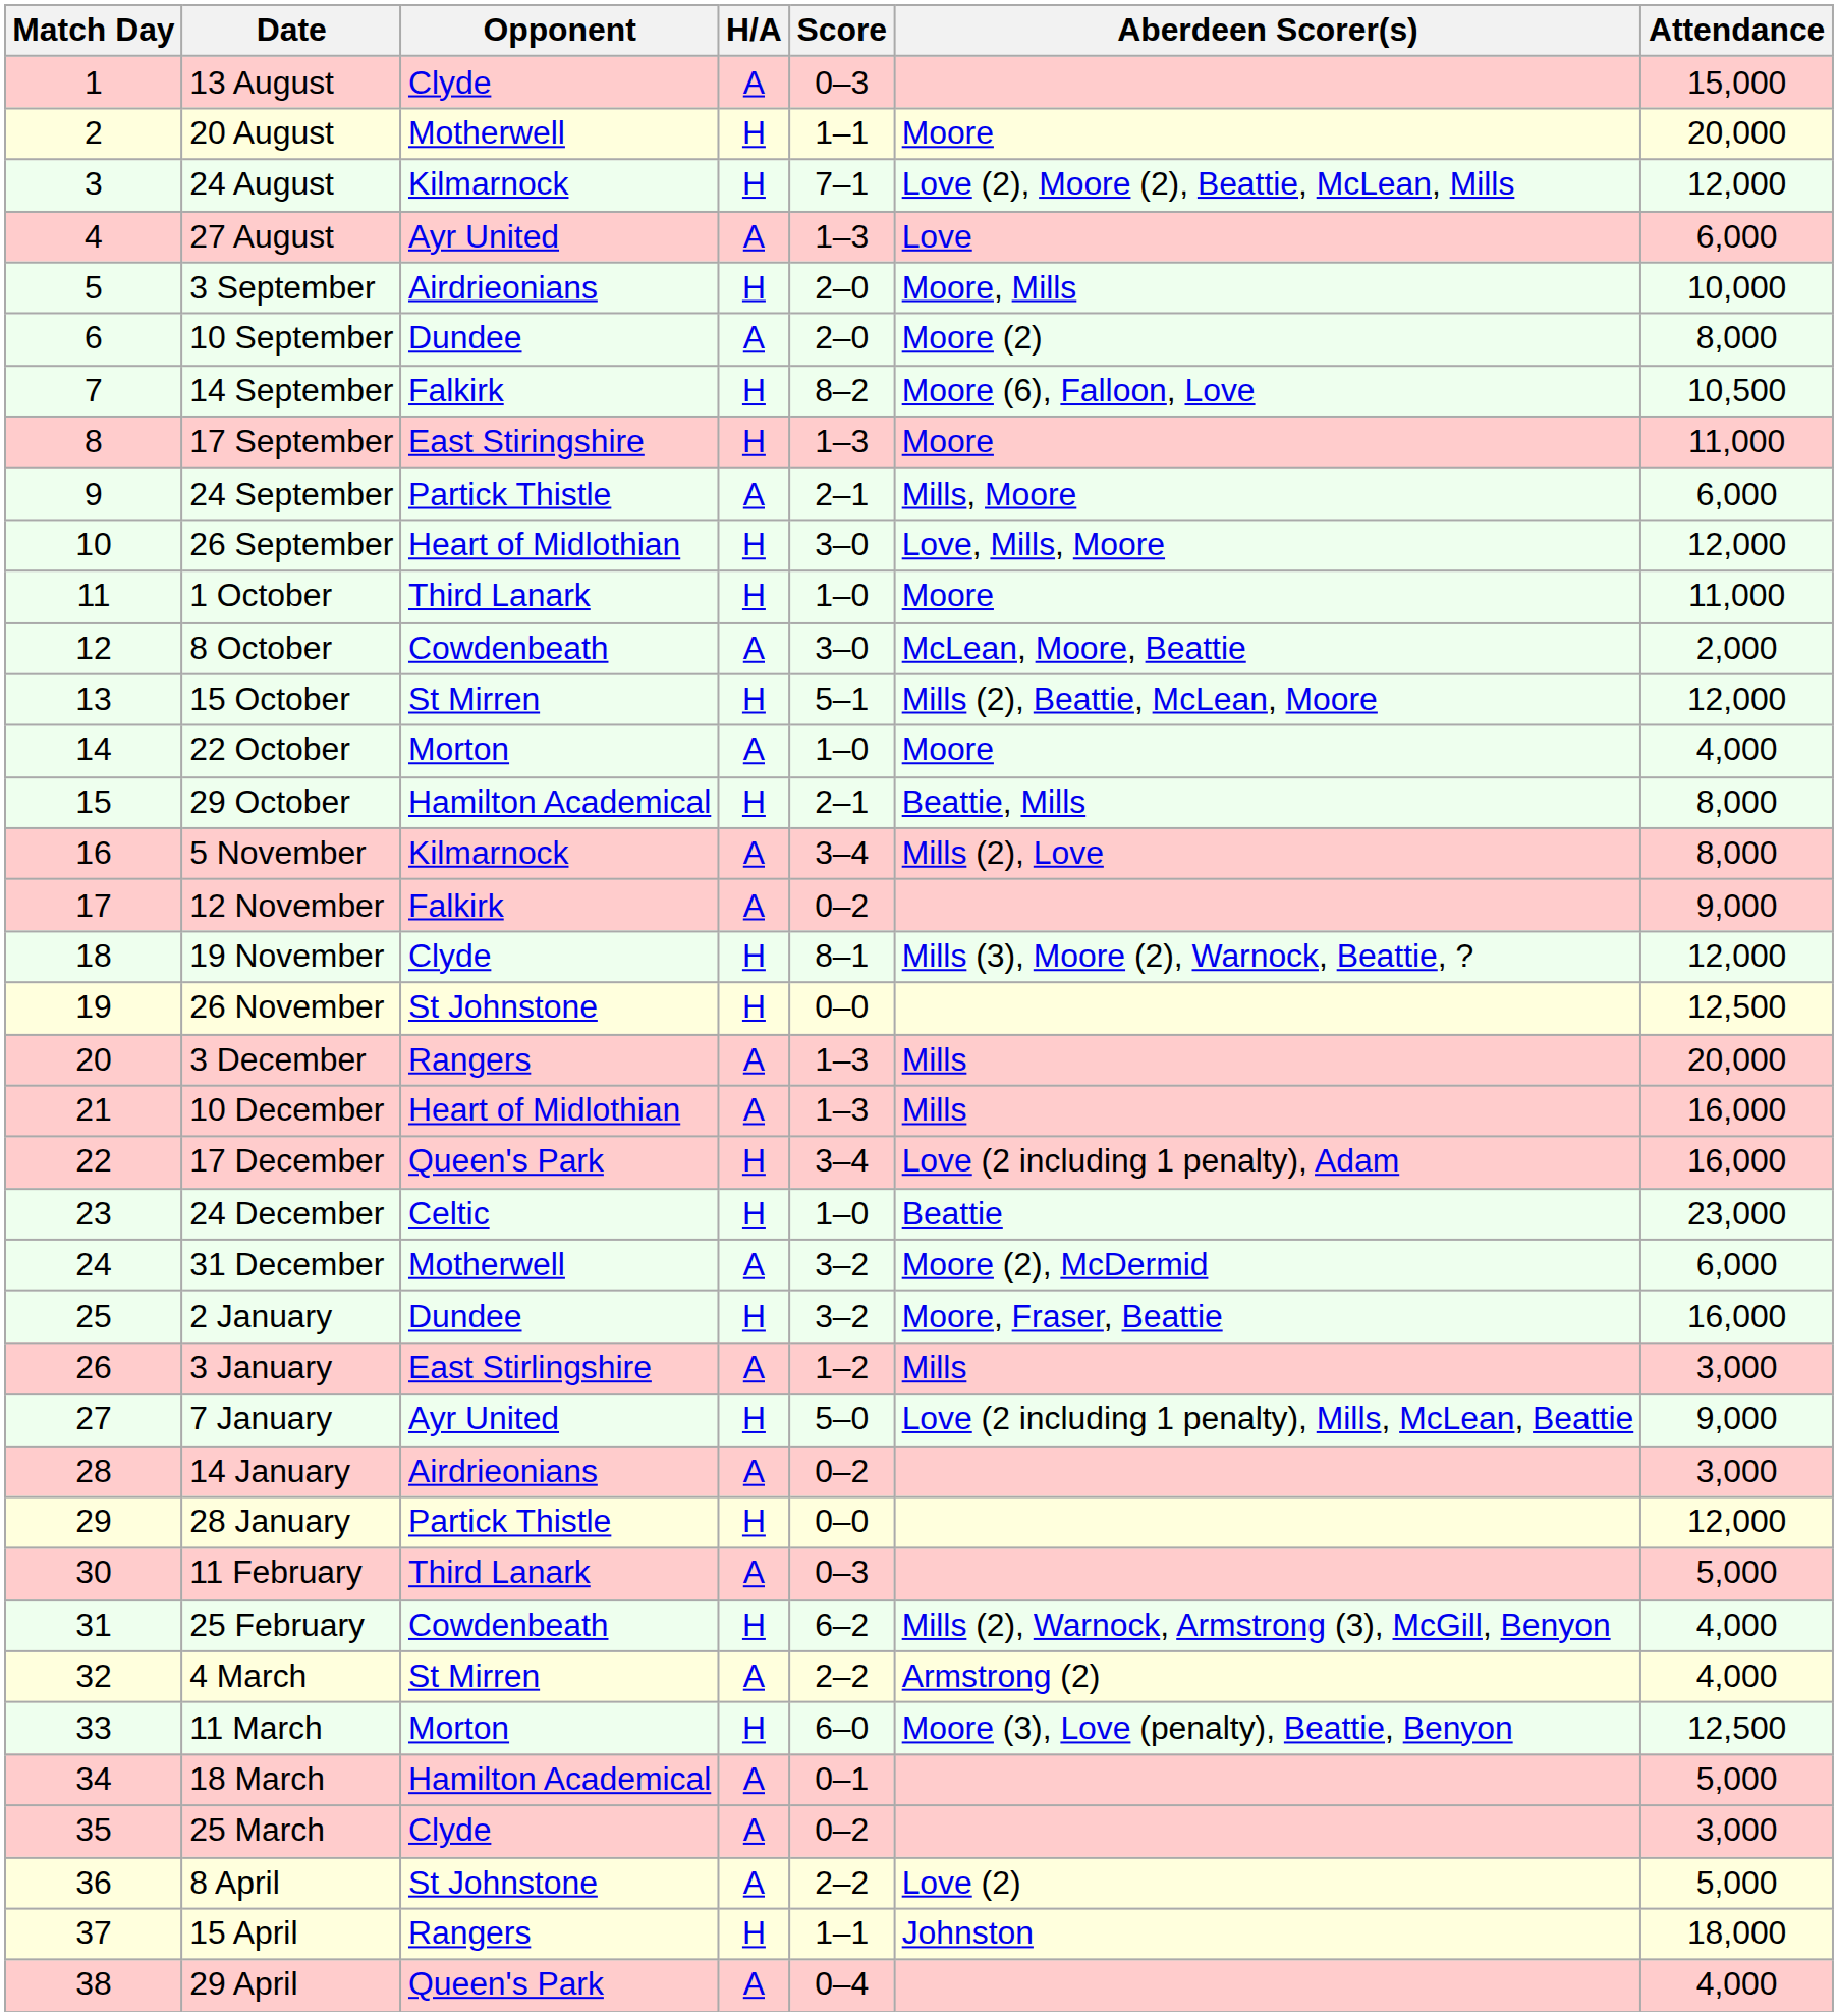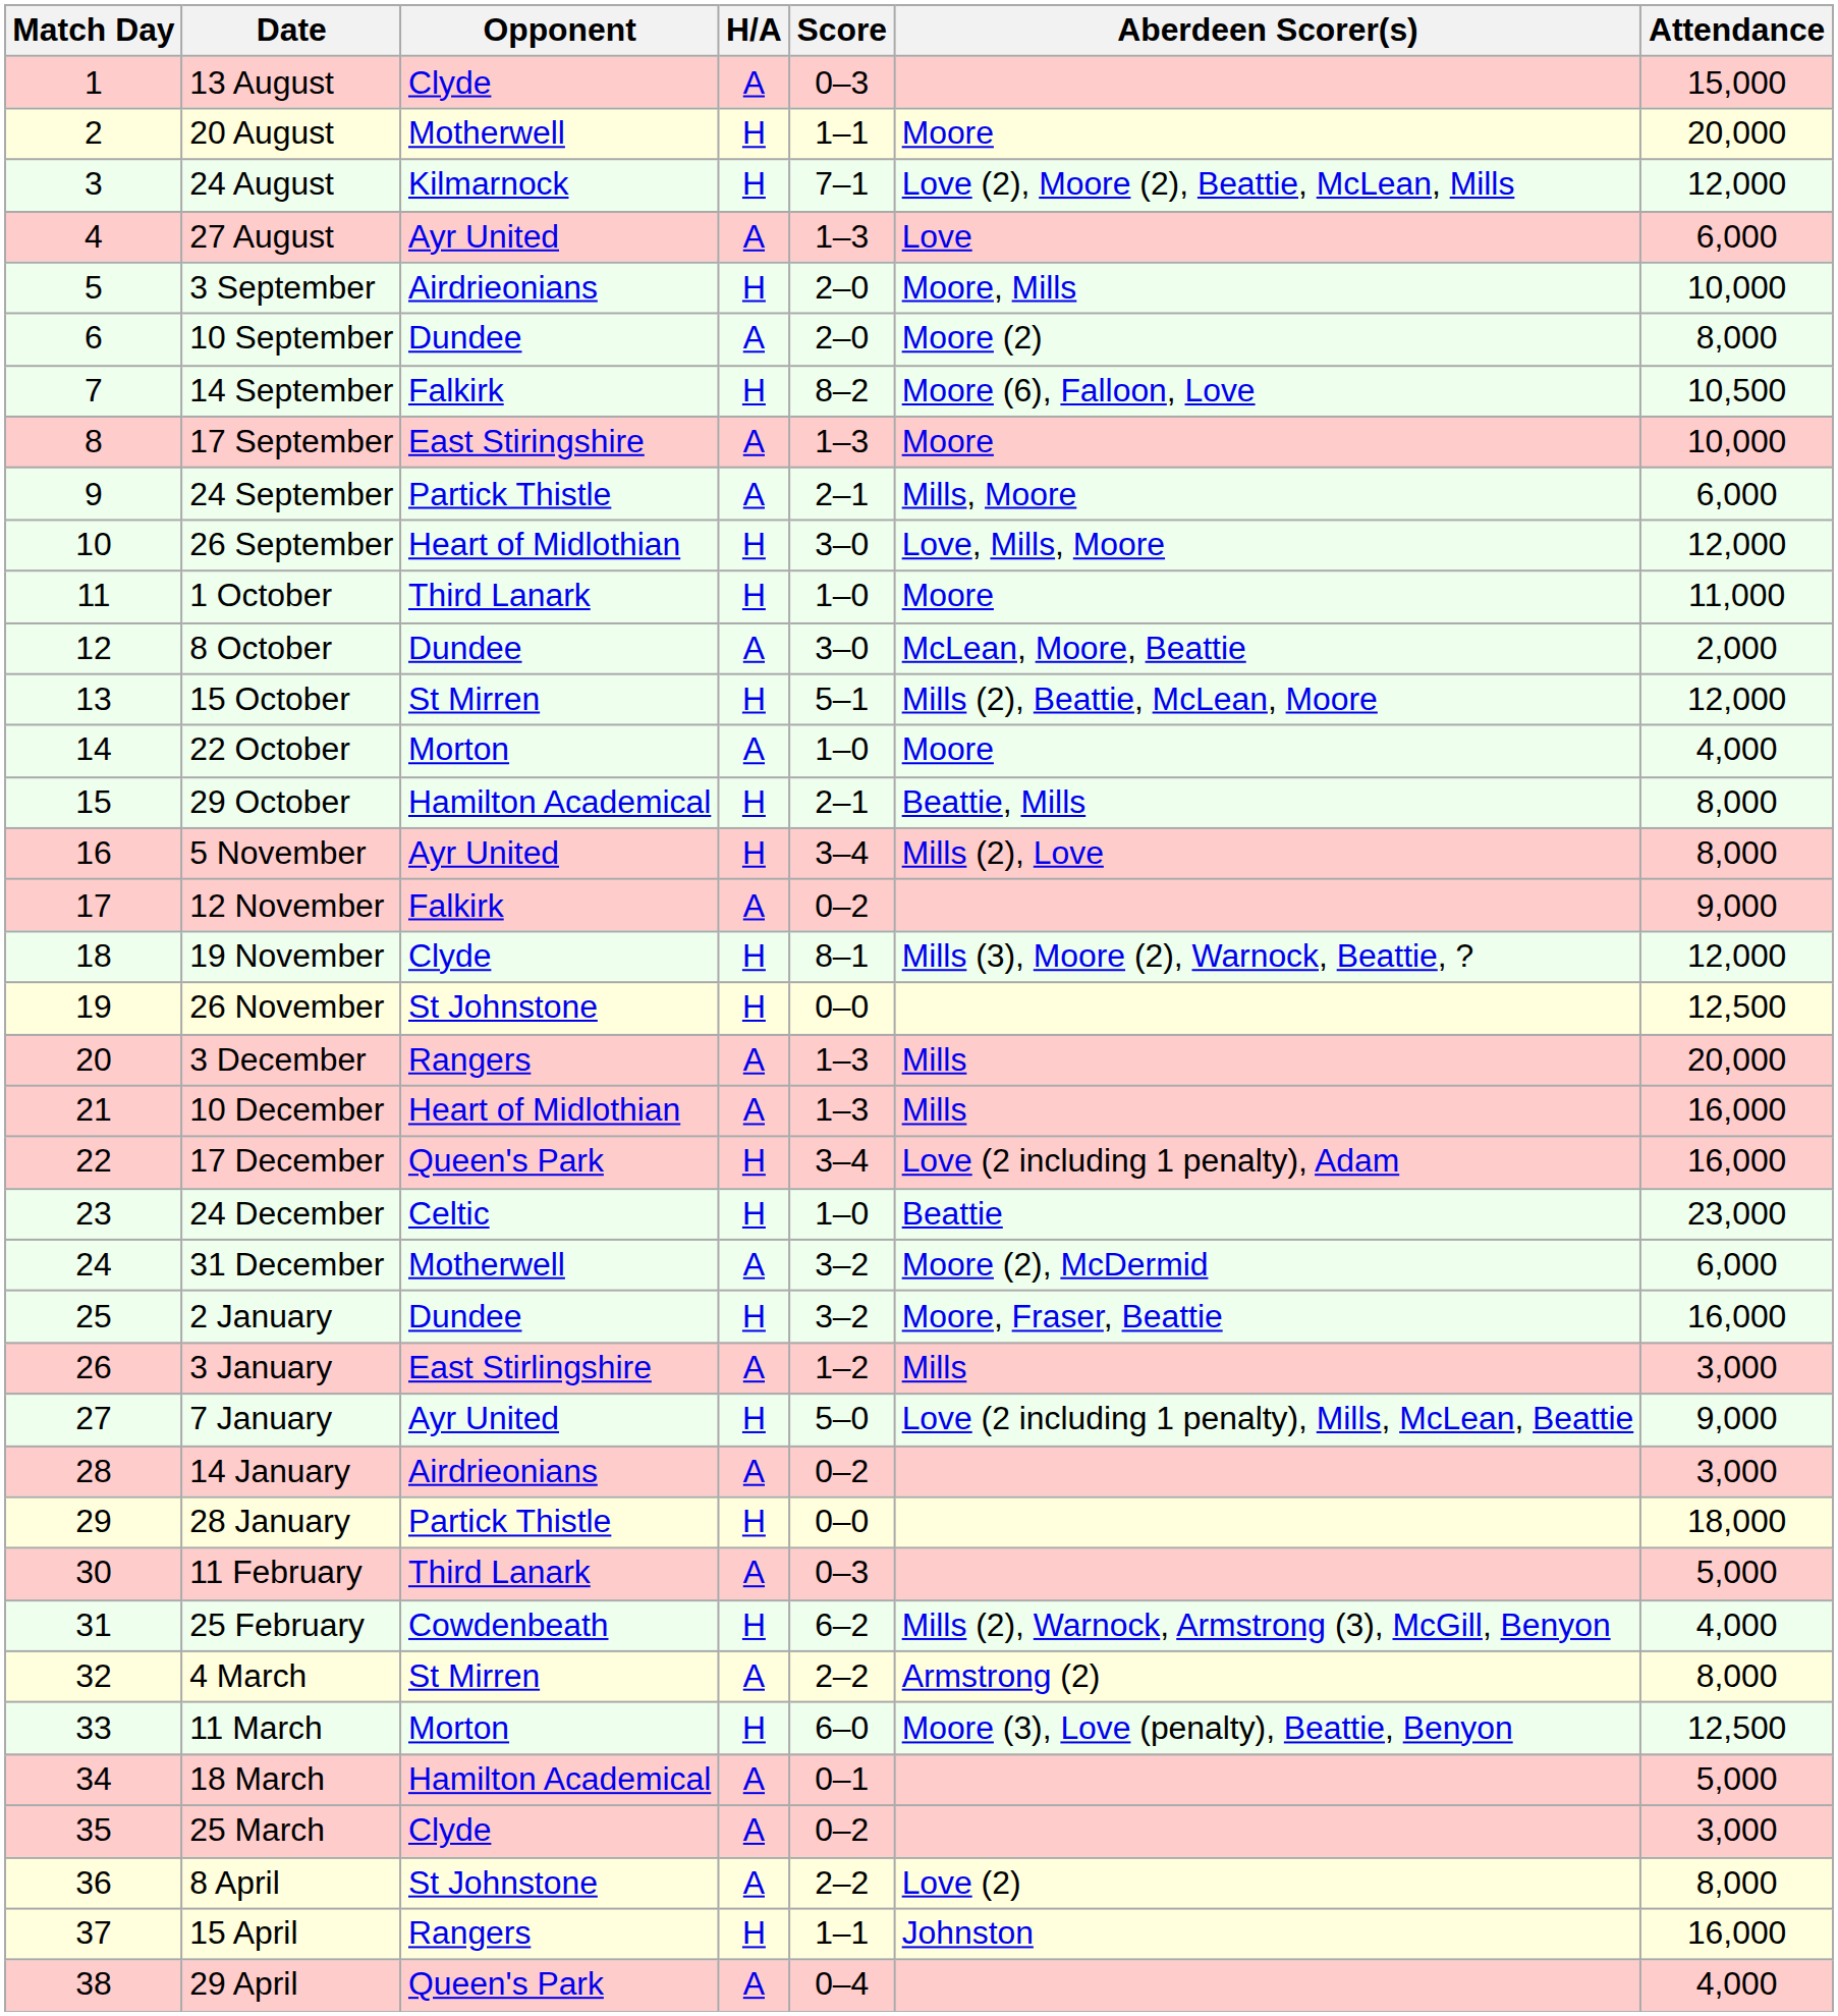17 September | H/A: H -> A
17 September | Attendance: 11,000 -> 10,000
8 October | Opponent: Cowdenbeath -> Dundee
5 November | Opponent: Kilmarnock -> Ayr United
5 November | H/A: A -> H
28 January | Attendance: 12,000 -> 18,000
4 March | Attendance: 4,000 -> 8,000
8 April | Attendance: 5,000 -> 8,000
15 April | Attendance: 18,000 -> 16,000
